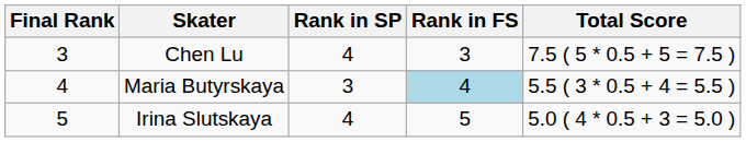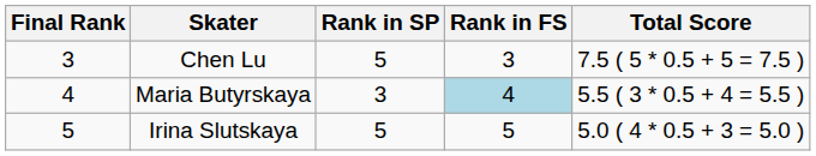Chen Lu | Rank in SP: 4 -> 5
Irina Slutskaya | Rank in SP: 4 -> 5
